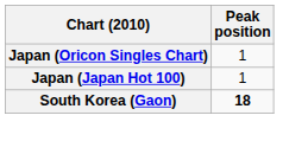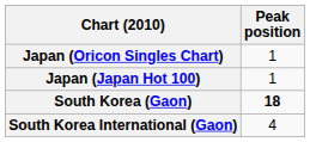+ row: South Korea International (Gaon) | 4
